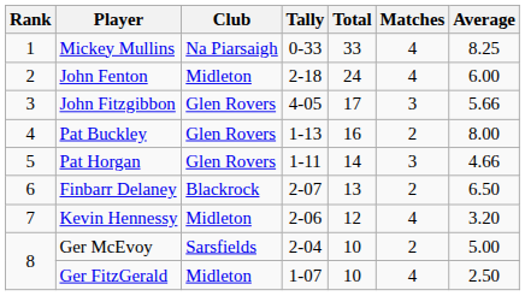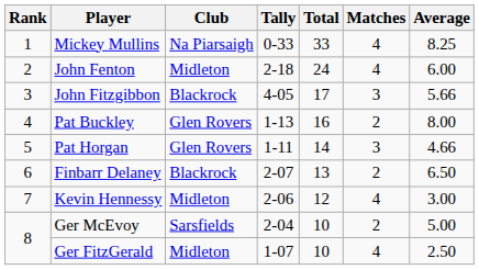John Fitzgibbon | Club: Glen Rovers -> Blackrock
Kevin Hennessy | Average: 3.20 -> 3.00
